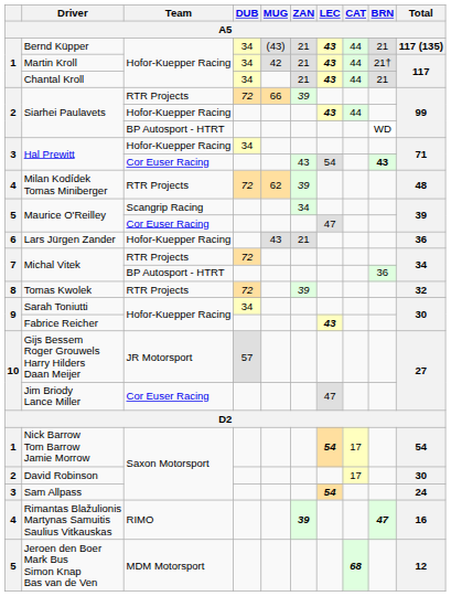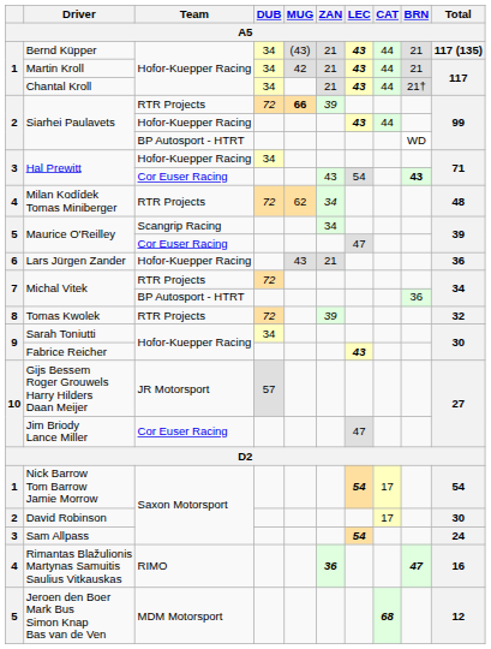Martin Kroll | BRN: 21† -> 21
Chantal Kroll | BRN: 21 -> 21†
Siarhei Paulavets / RTR Projects | MUG: normal -> bold
Milan Kodídek Tomas Miniberger | ZAN: 39 -> 34
Rimantas Blažulionis Martynas Samuitis Saulius Vitkauskas | ZAN: 39 -> 36
